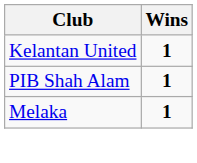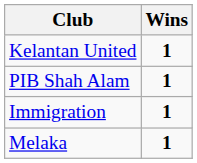+ row: Immigration | 1
